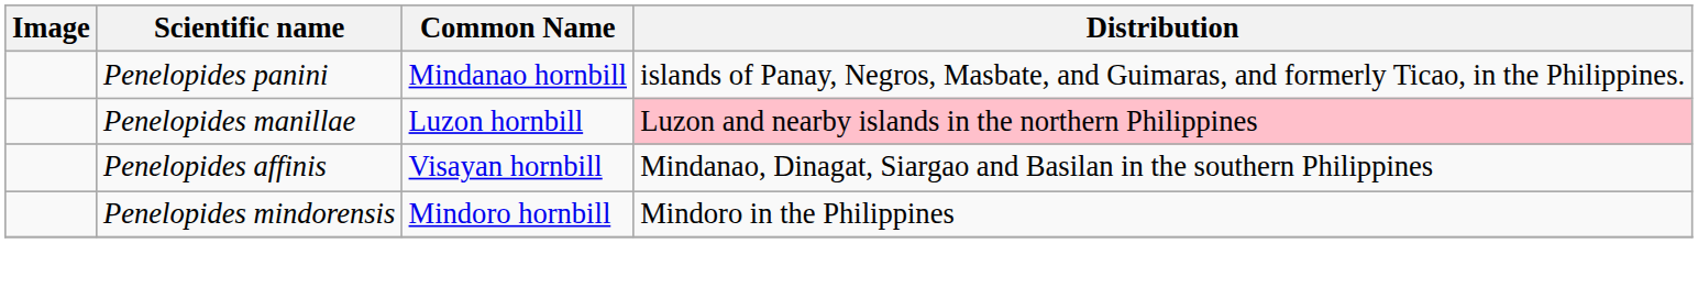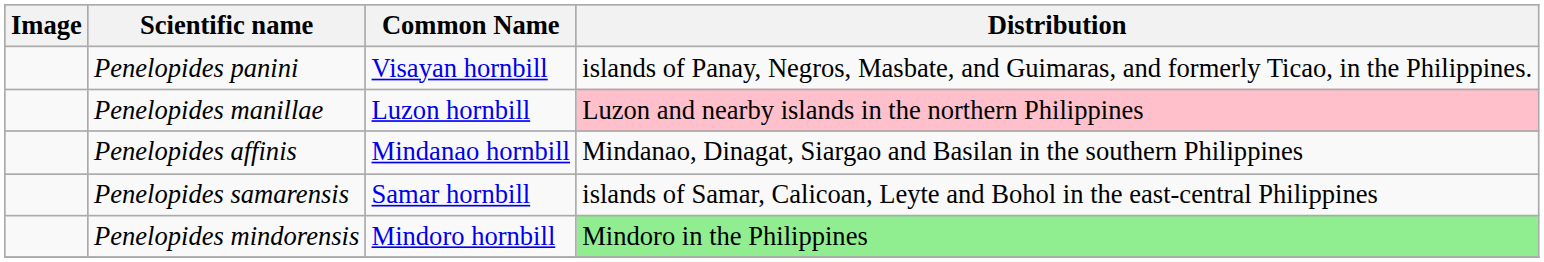Penelopides panini | Common Name: Mindanao hornbill -> Visayan hornbill
Penelopides affinis | Common Name: Visayan hornbill -> Mindanao hornbill
+ row: Penelopides samarensis | Samar hornbill | islands of Samar, Calicoan, Leyte and Bohol in the east-central Philippines
Penelopides mindorensis | Distribution: no background -> lightgreen background
